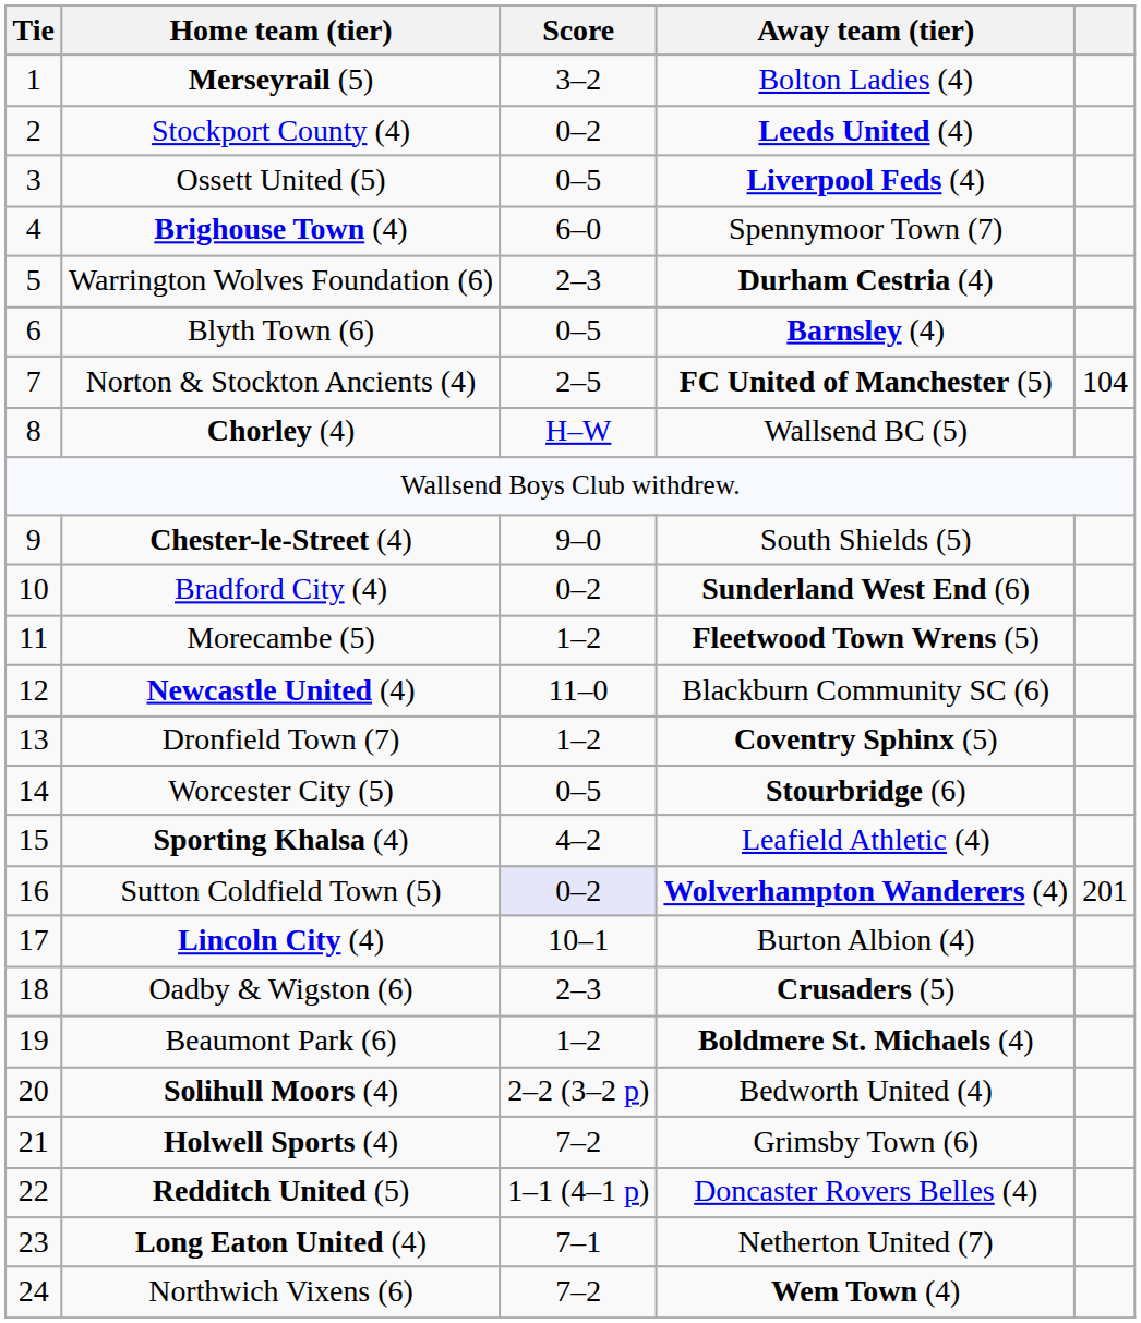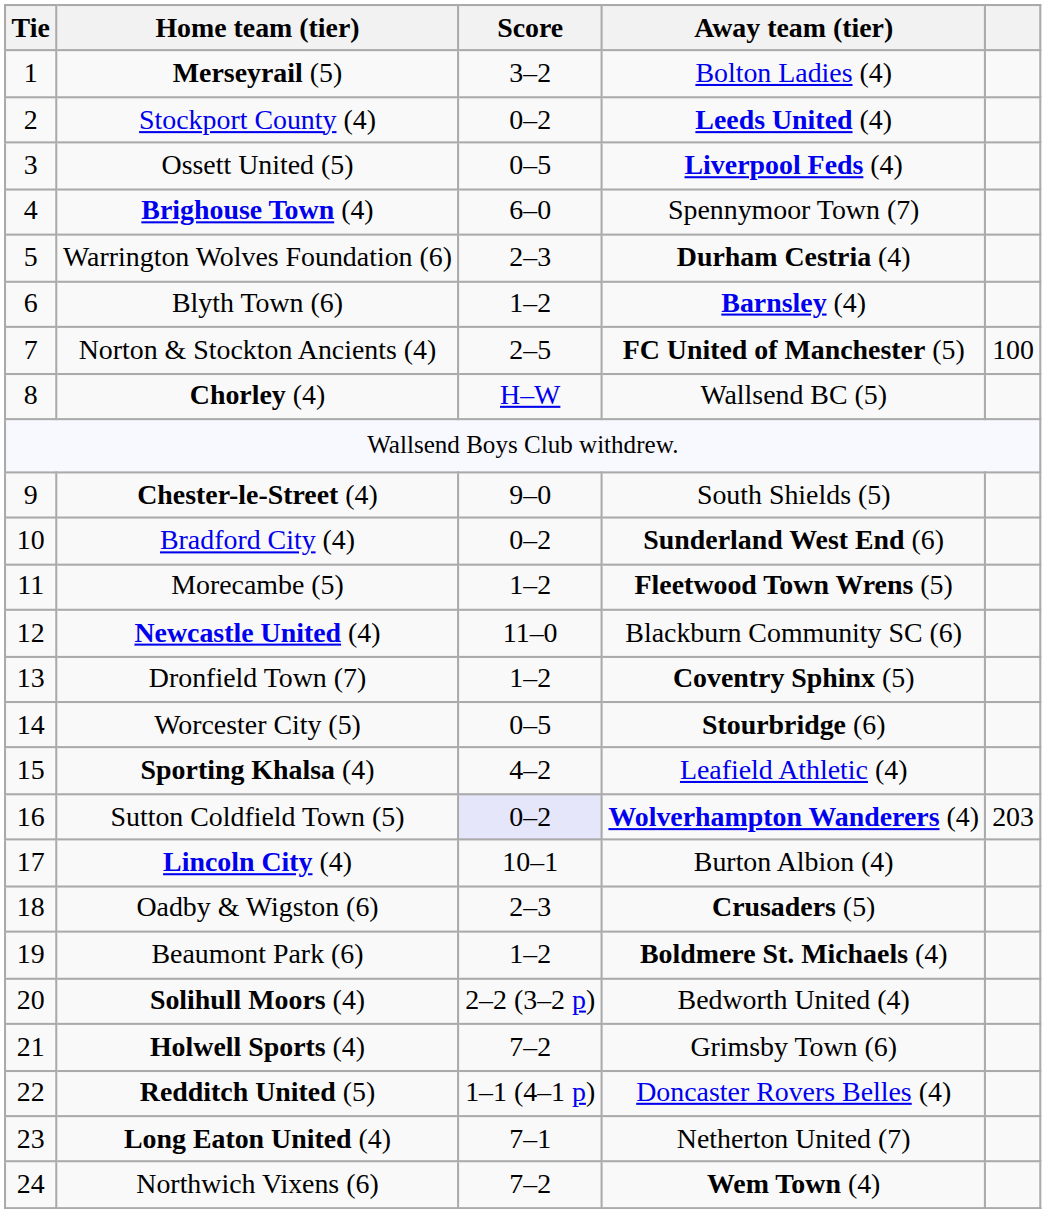Blyth Town (6) | Score: 0–5 -> 1–2
Norton & Stockton Ancients (4) | column 5: 104 -> 100
Sutton Coldfield Town (5) | column 5: 201 -> 203
